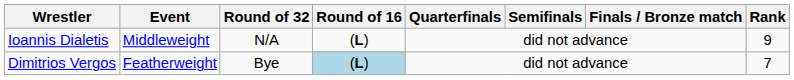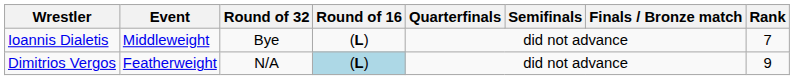Ioannis Dialetis | Round of 32: N/A -> Bye
Ioannis Dialetis | Rank: 9 -> 7
Dimitrios Vergos | Round of 32: Bye -> N/A
Dimitrios Vergos | Rank: 7 -> 9
